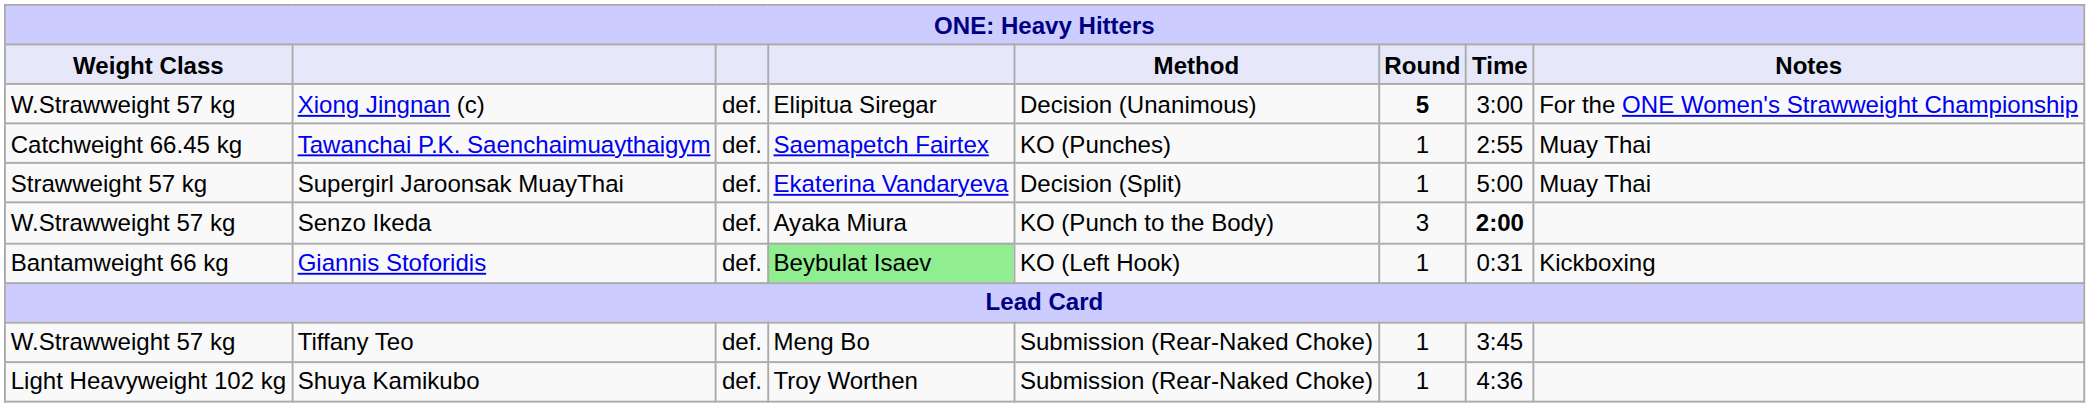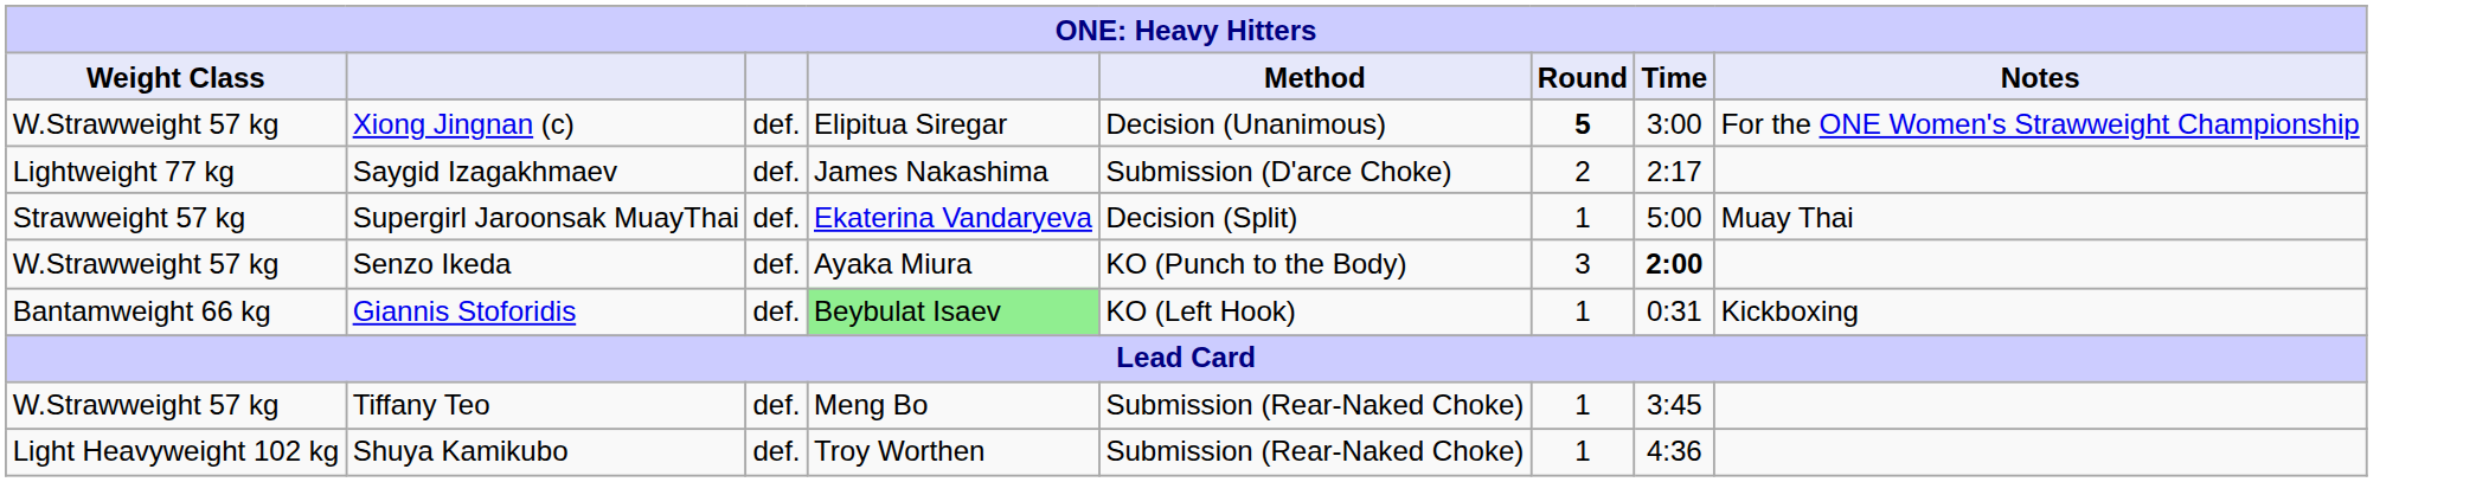- row: Catchweight 66.45 kg | Tawanchai P.K. Saenchaimuaythaigym | def. | Saemapetch Fairtex | KO (Punches) | 1 | 2:55 | Muay Thai
+ row: Lightweight 77 kg | Saygid Izagakhmaev | def. | James Nakashima | Submission (D'arce Choke) | 2 | 2:17
